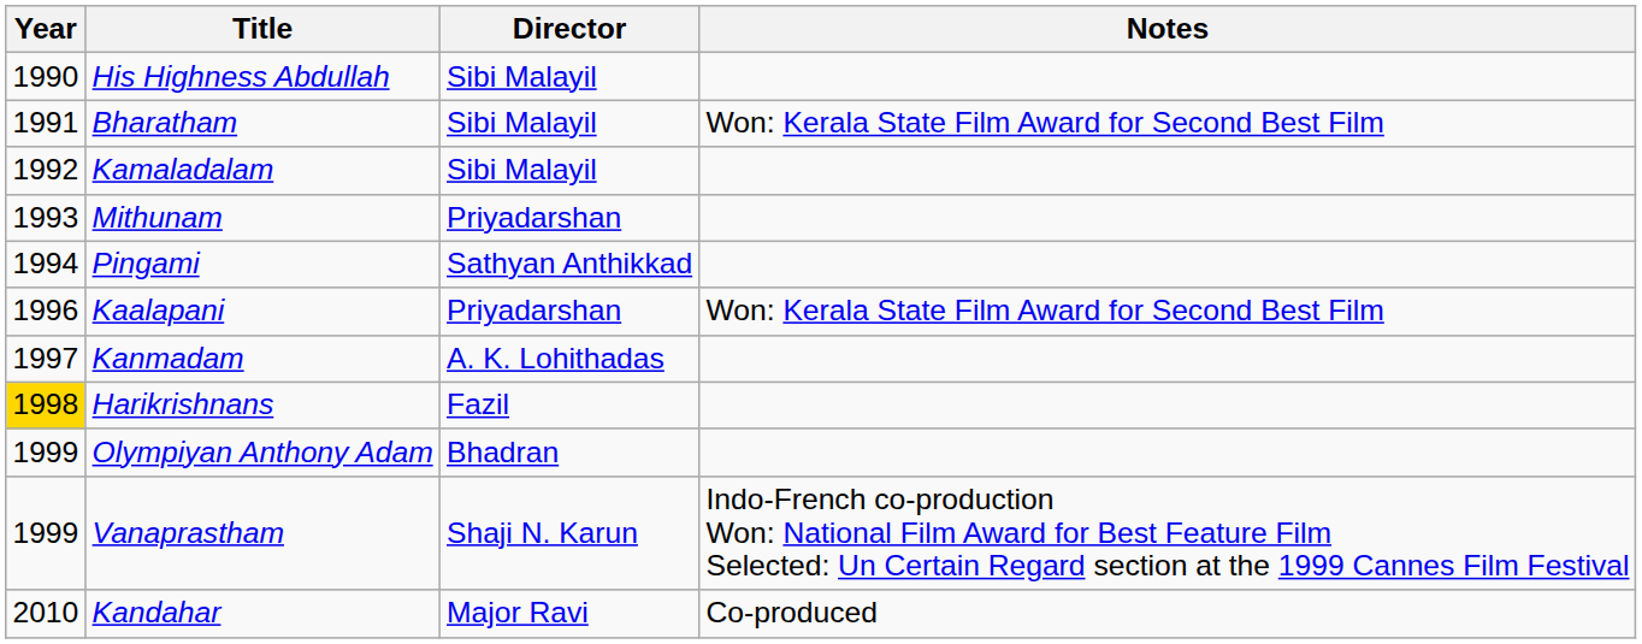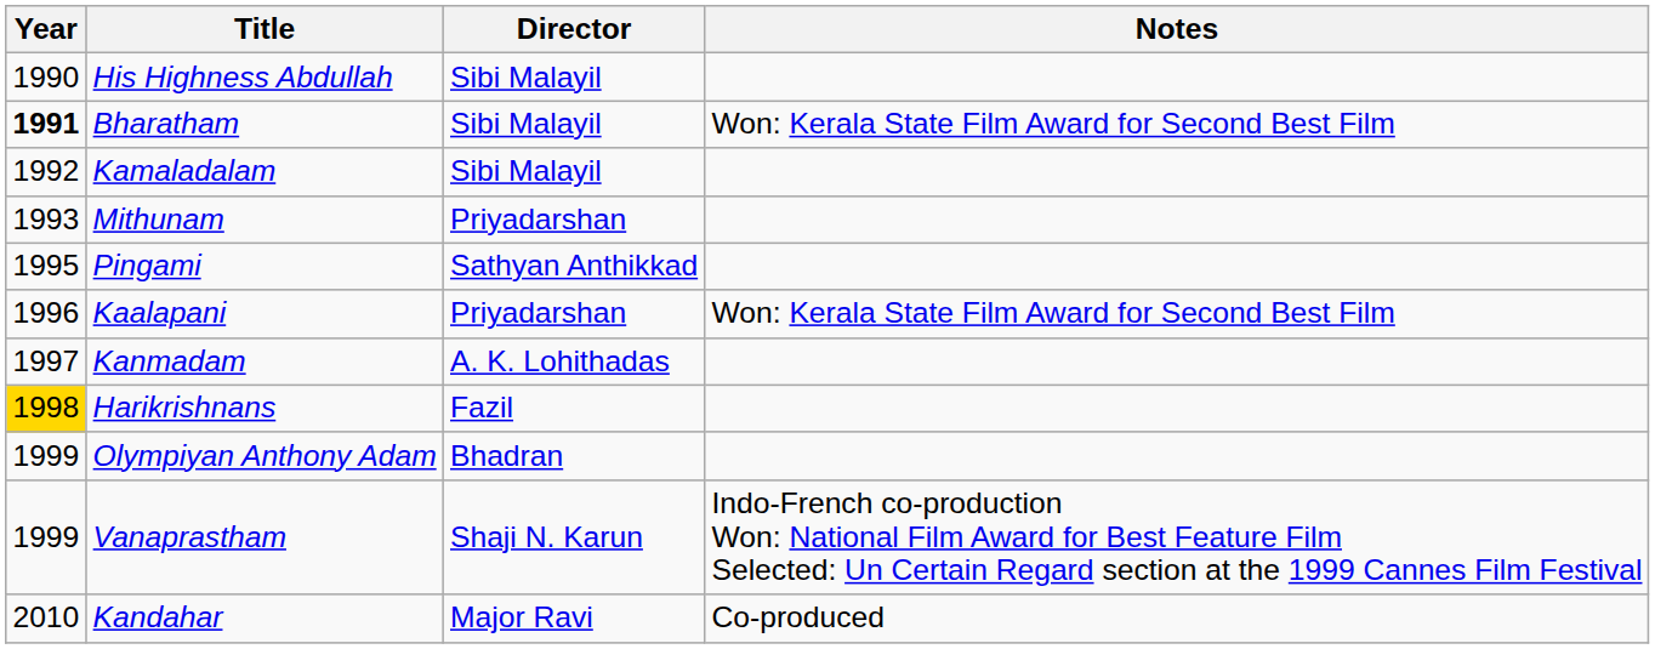Bharatham | Year: normal -> bold
Pingami | Year: 1994 -> 1995
